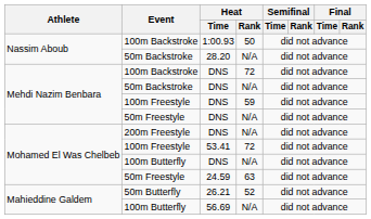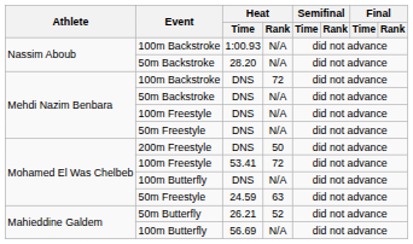100m Backstroke / 1:00.93 | Heat / Rank: 50 -> N/A
100m Freestyle / DNS | Heat / Rank: 59 -> N/A
200m Freestyle | Heat / Rank: N/A -> 50
